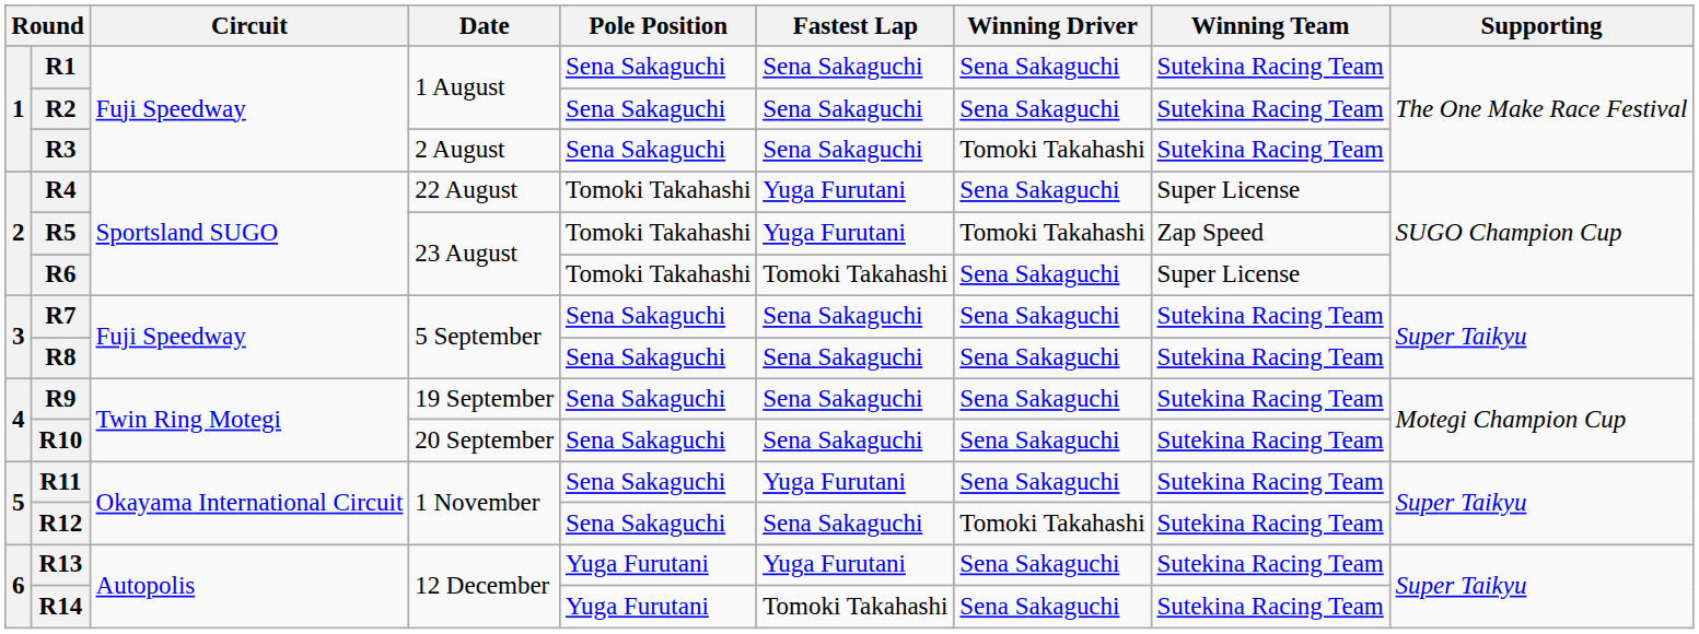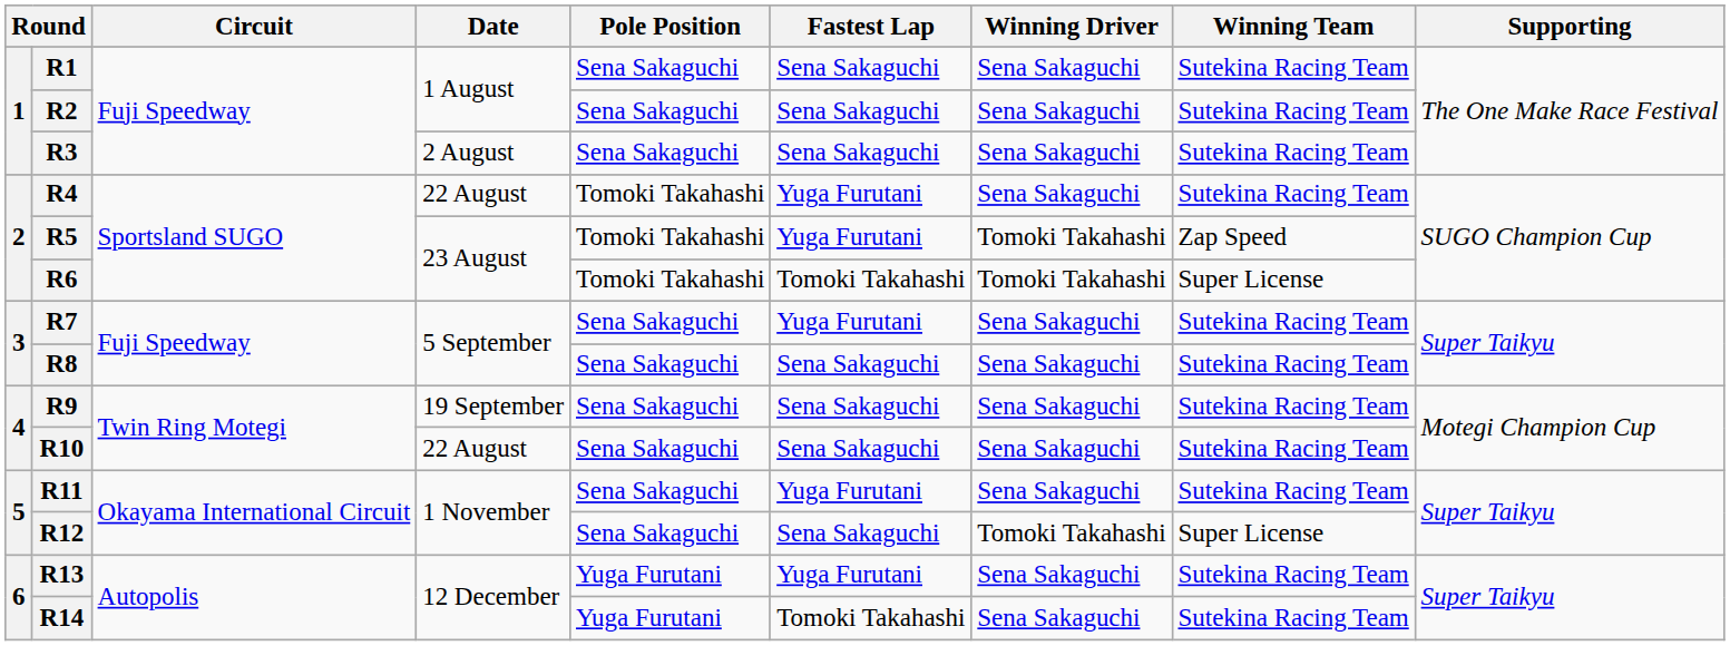R3 | Winning Driver: Tomoki Takahashi -> Sena Sakaguchi
R4 | Winning Team: Super License -> Sutekina Racing Team
R6 | Winning Driver: Sena Sakaguchi -> Tomoki Takahashi
R7 | Fastest Lap: Sena Sakaguchi -> Yuga Furutani
R10 | Date: 20 September -> 22 August
R12 | Winning Team: Sutekina Racing Team -> Super License
